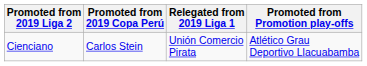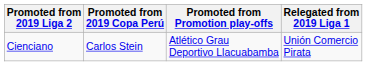columns swapped: Promoted from Promotion play-offs <-> Relegated from 2019 Liga 1
